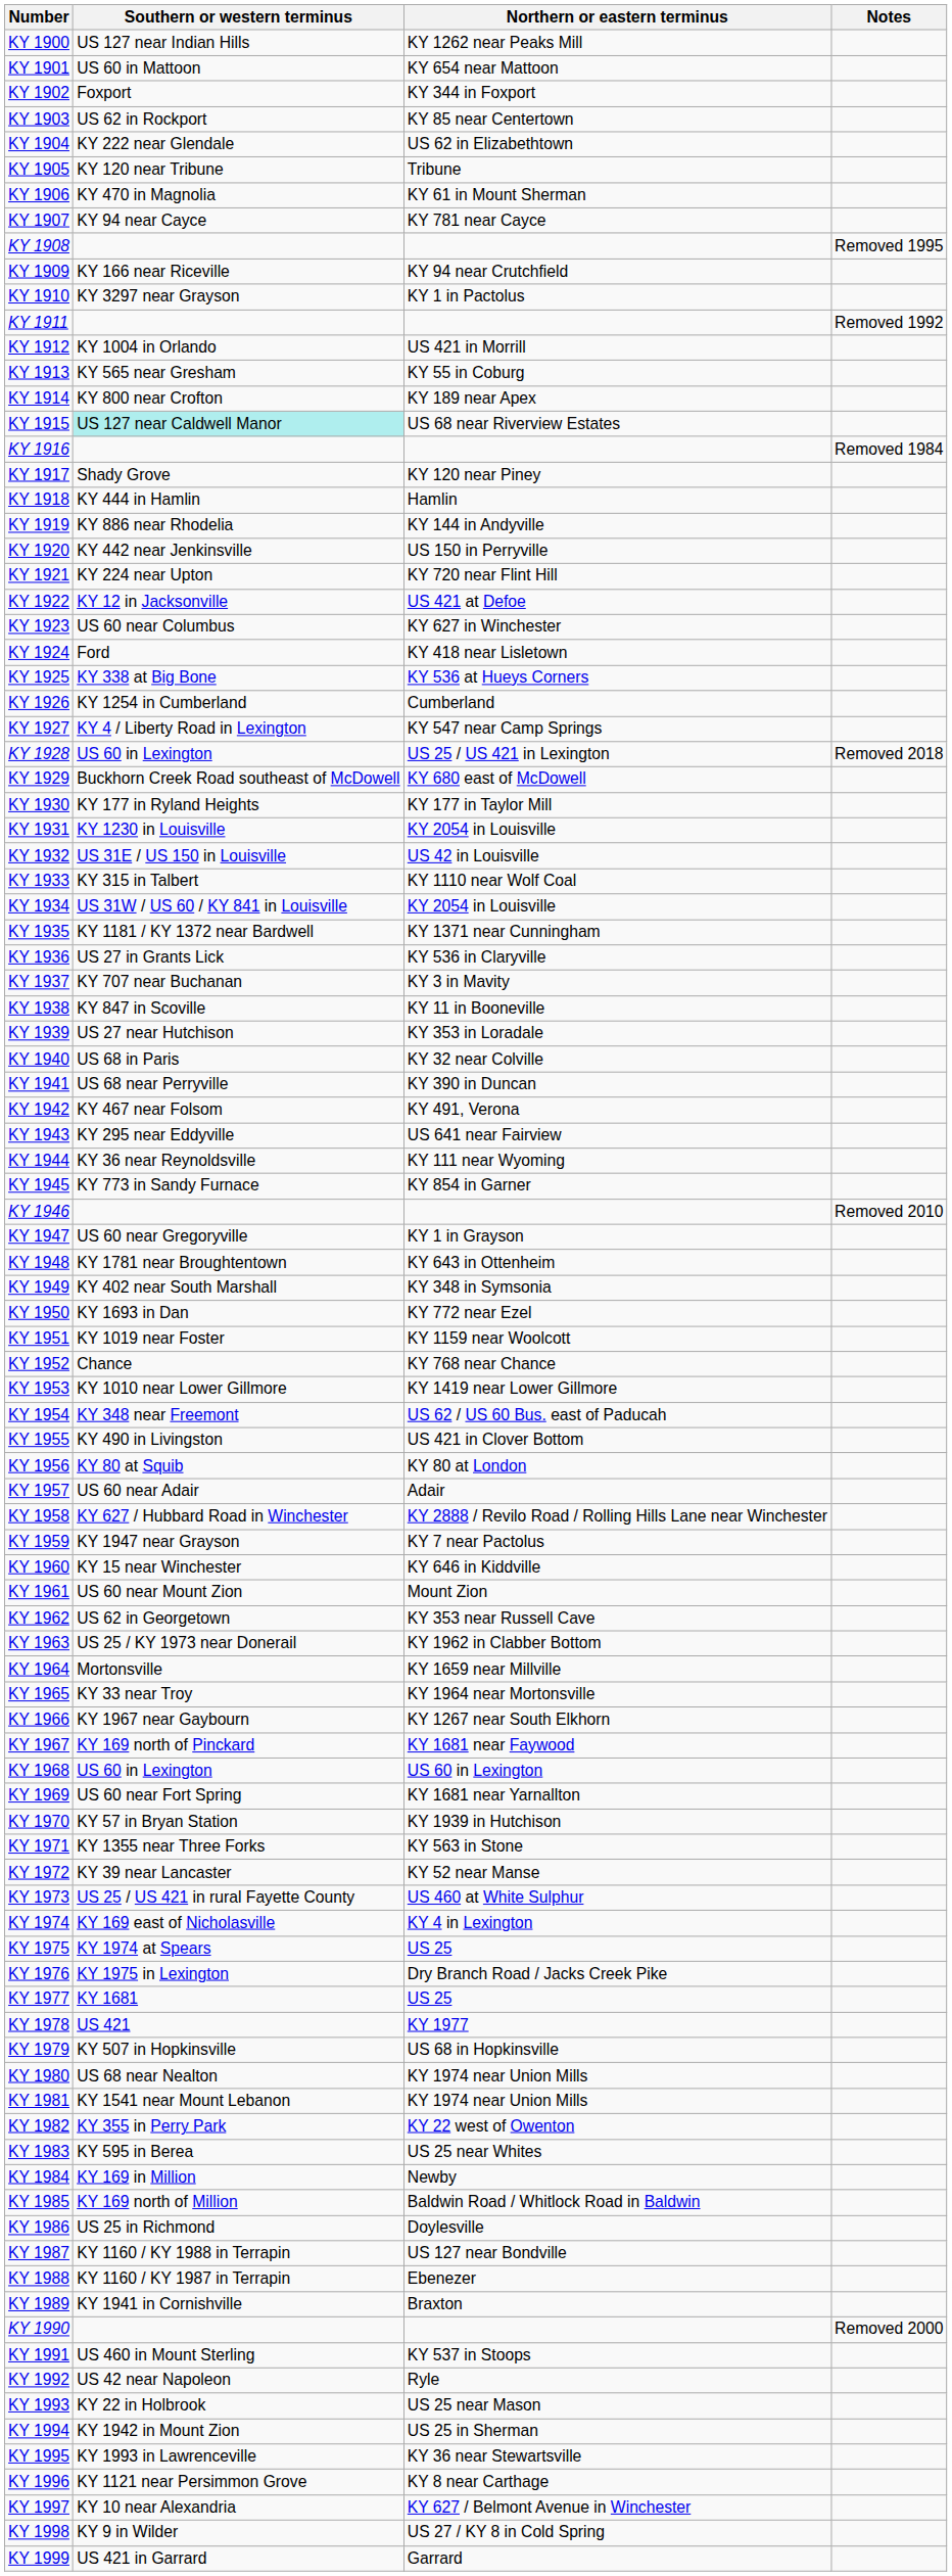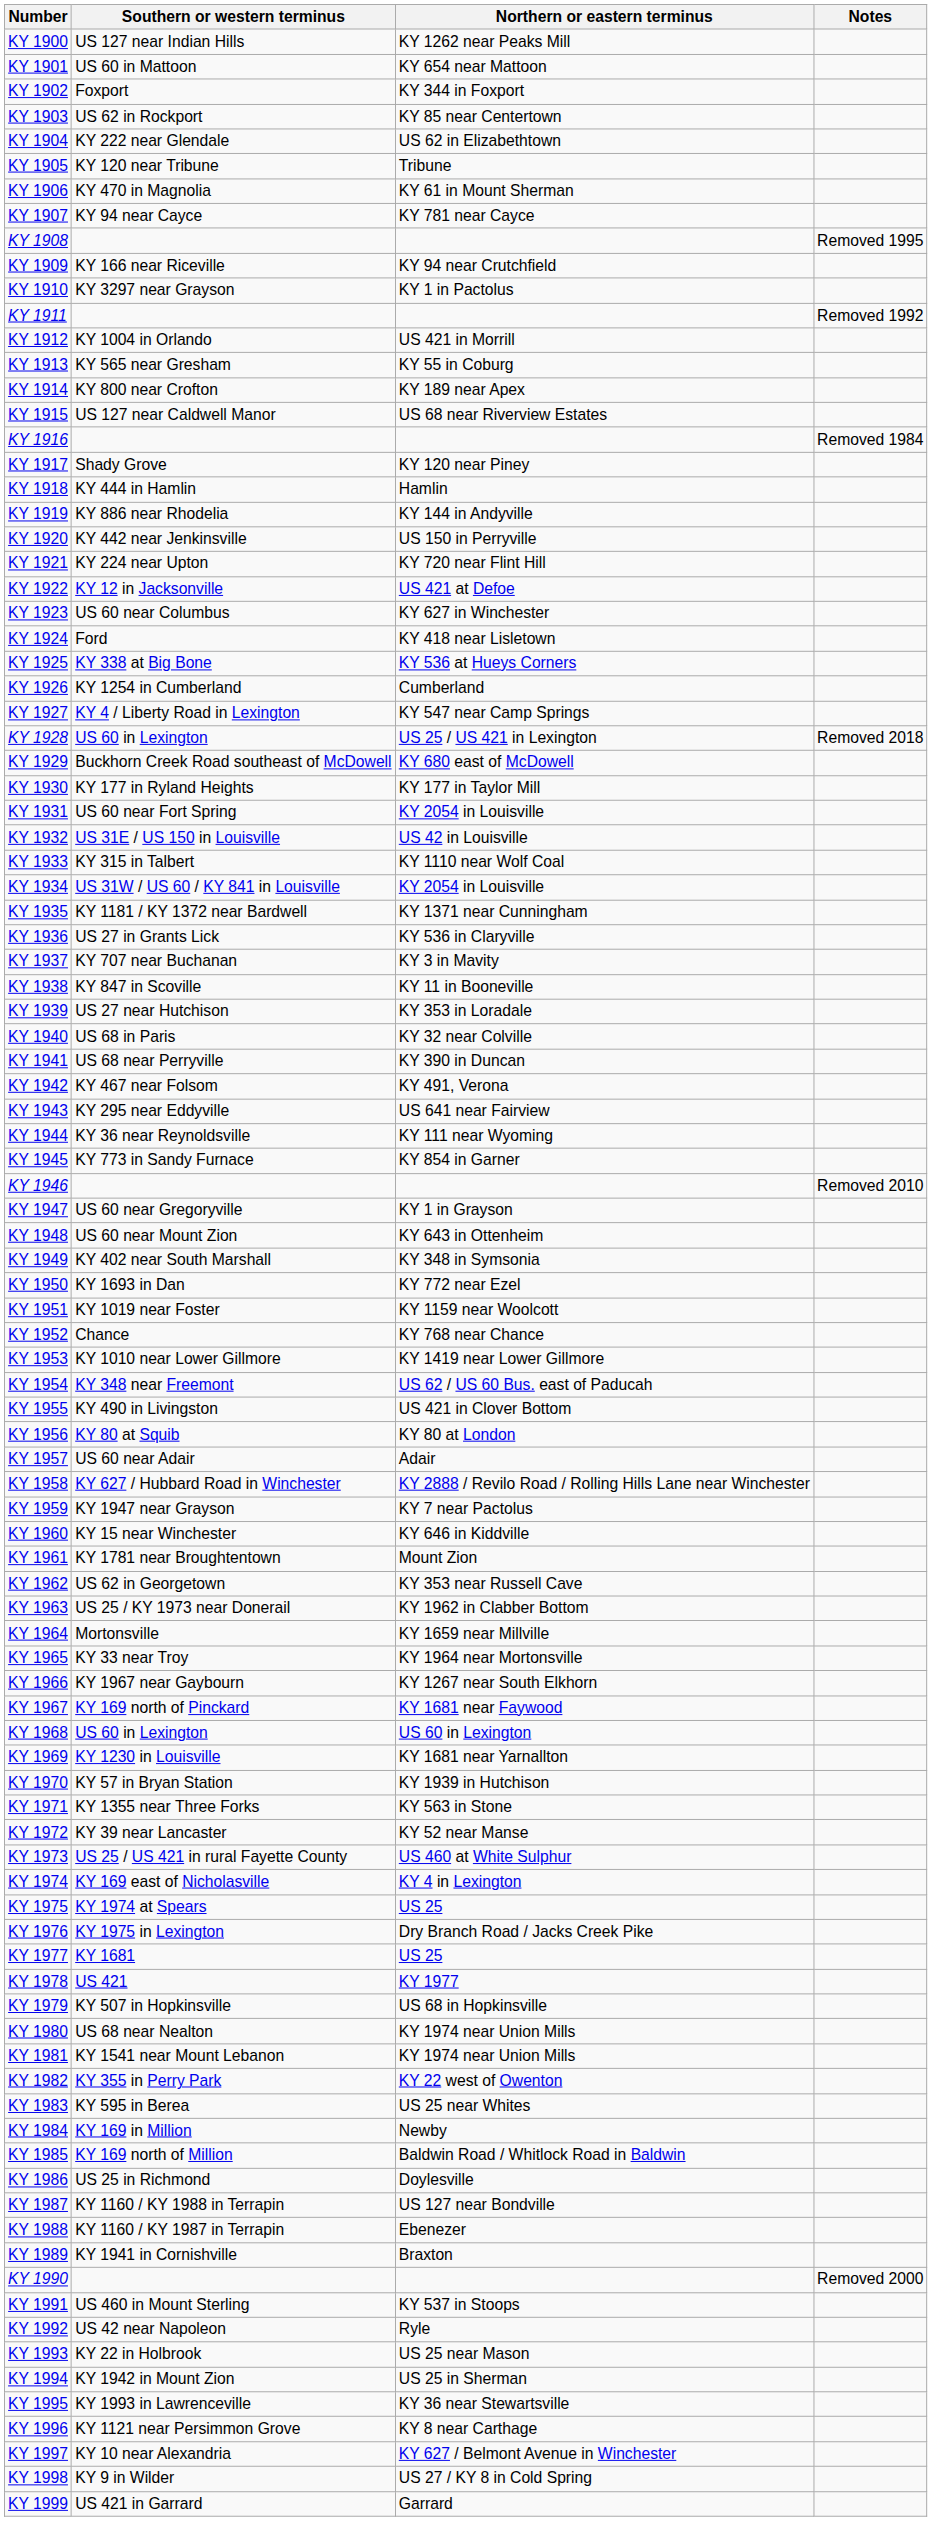KY 1915 | Southern or western terminus: paleturquoise background -> no background
KY 1931 | Southern or western terminus: KY 1230 in Louisville -> US 60 near Fort Spring
KY 1948 | Southern or western terminus: KY 1781 near Broughtentown -> US 60 near Mount Zion
KY 1961 | Southern or western terminus: US 60 near Mount Zion -> KY 1781 near Broughtentown
KY 1969 | Southern or western terminus: US 60 near Fort Spring -> KY 1230 in Louisville
